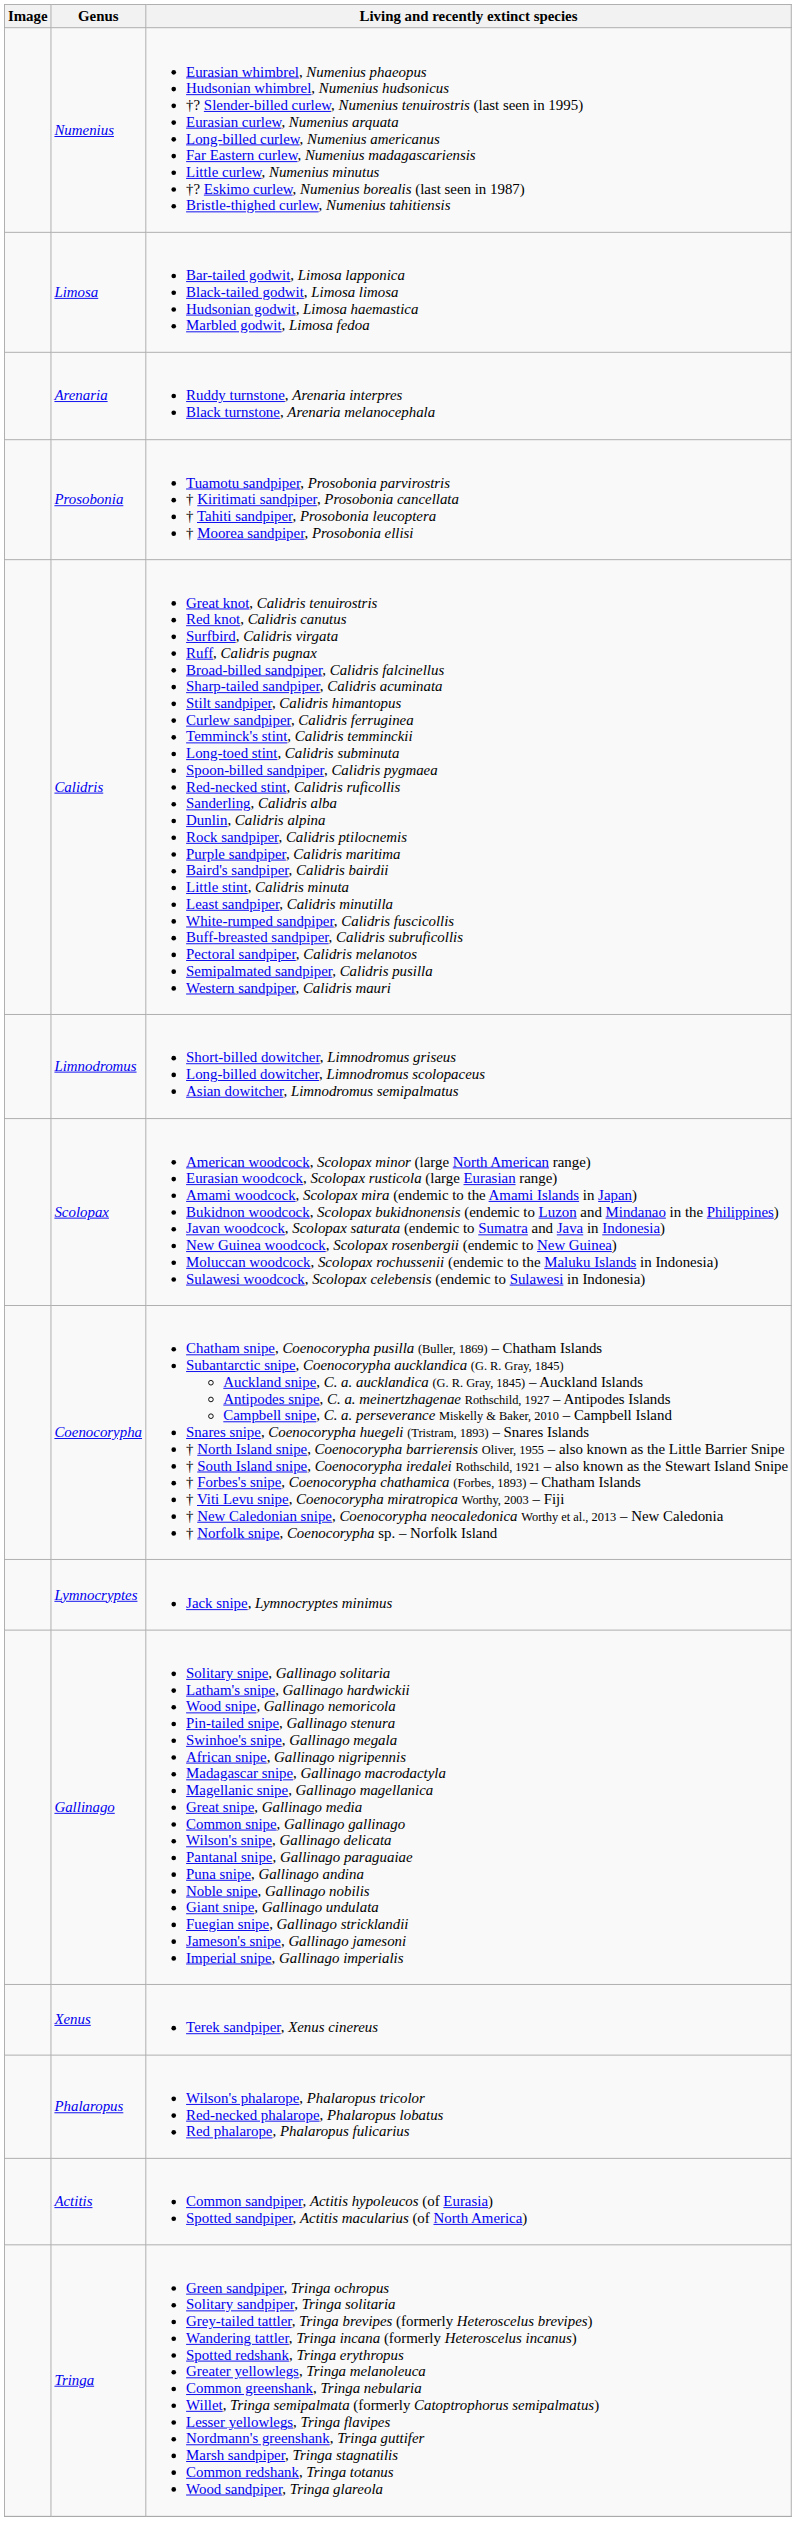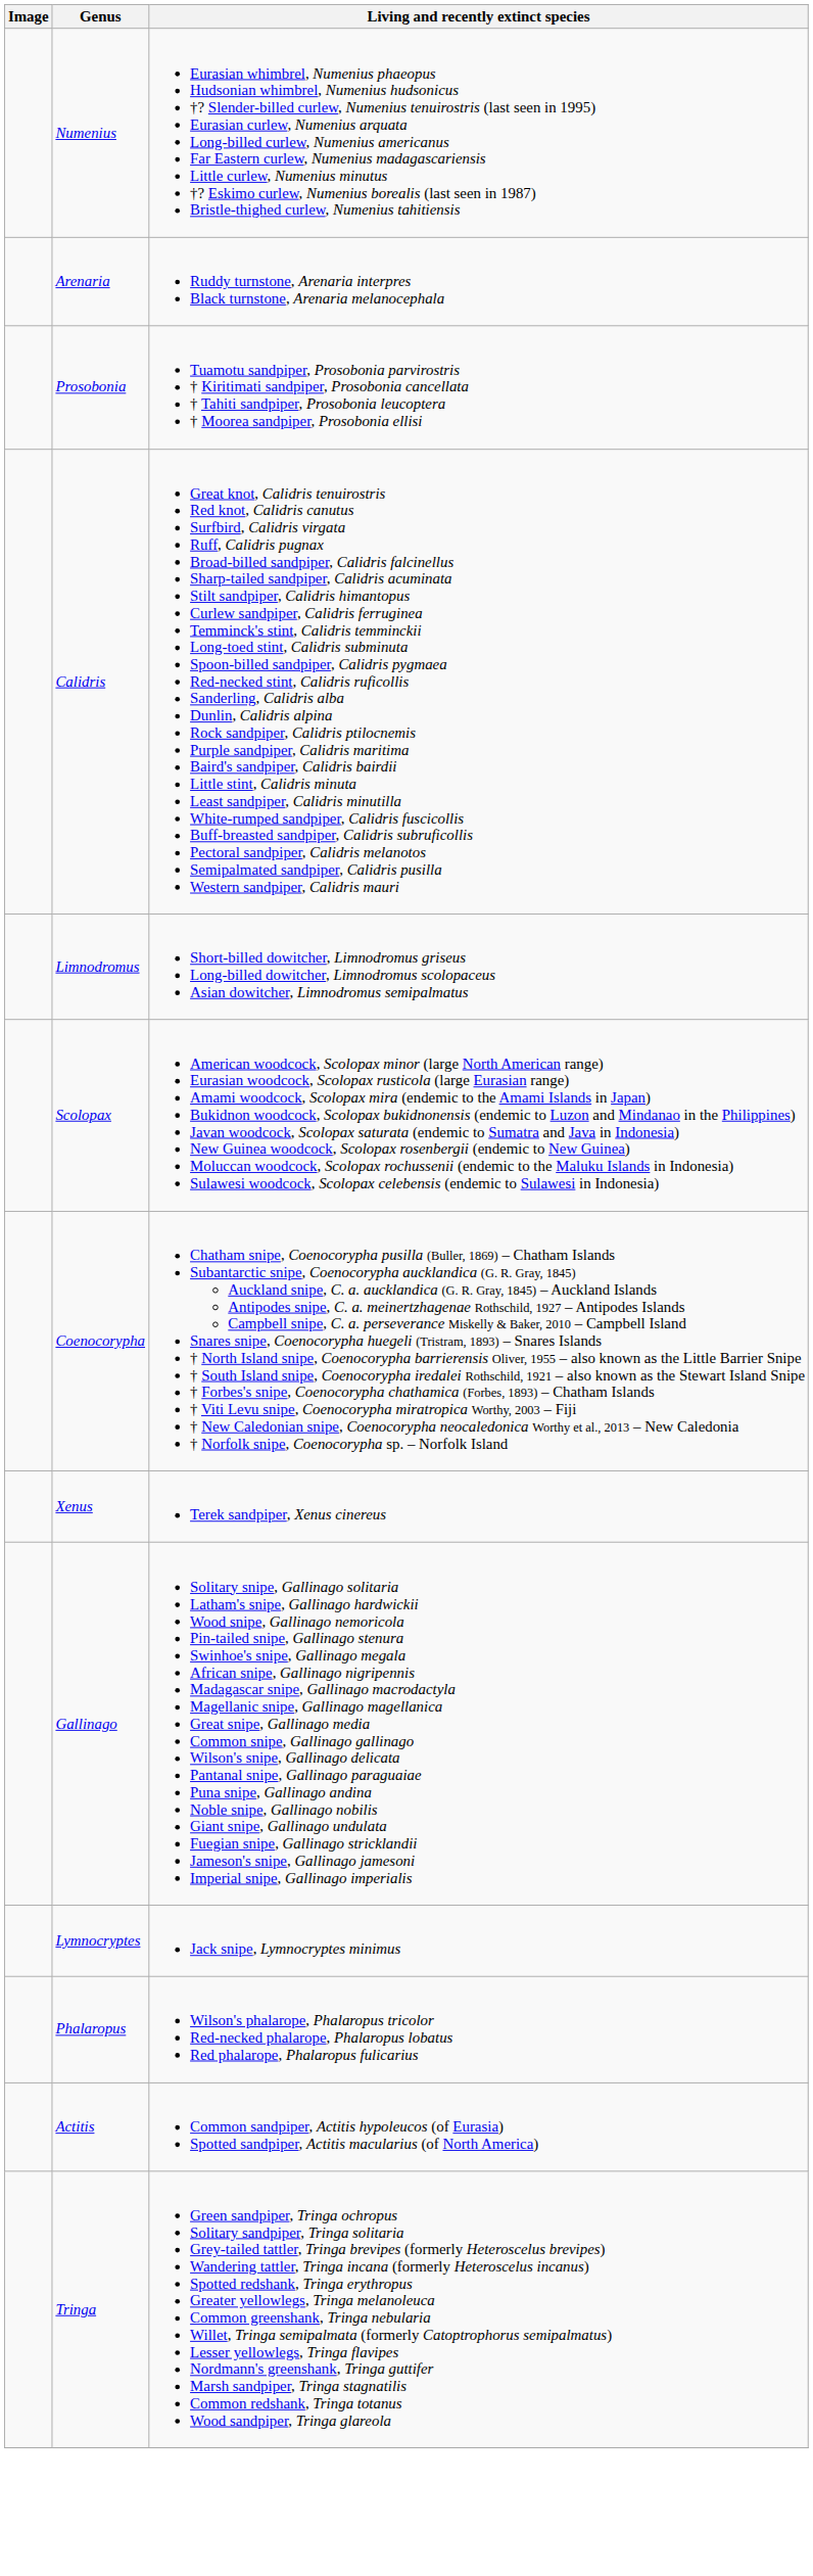- row: Limosa | Bar-tailed godwit, Limosa lapponica Black-tailed godwit, Limosa limosa Hudsonian godwit, Limosa haemastica Marbled godwit, Limosa fedoa
rows swapped: Lymnocryptes <-> Xenus
